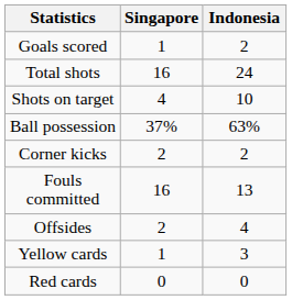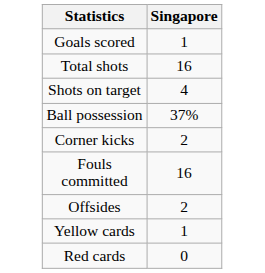- column: Indonesia | 2 | 24 | 10 | 63% | 2 | 13 | 4 | 3 | 0
